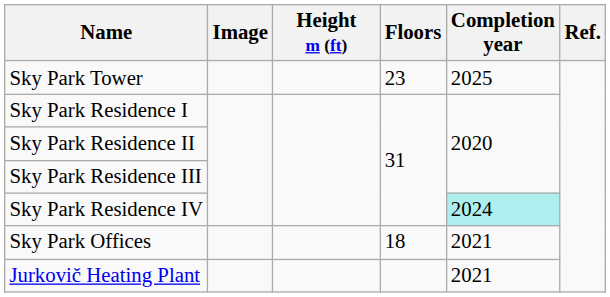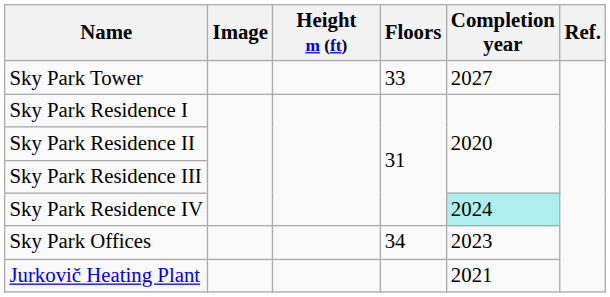Sky Park Tower | Floors: 23 -> 33
Sky Park Tower | Completion year: 2025 -> 2027
Sky Park Offices | Floors: 18 -> 34
Sky Park Offices | Completion year: 2021 -> 2023
